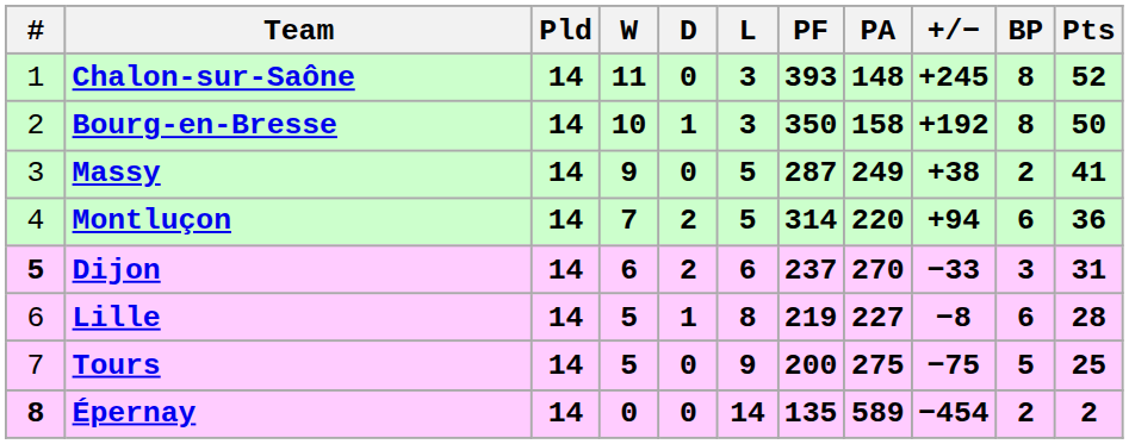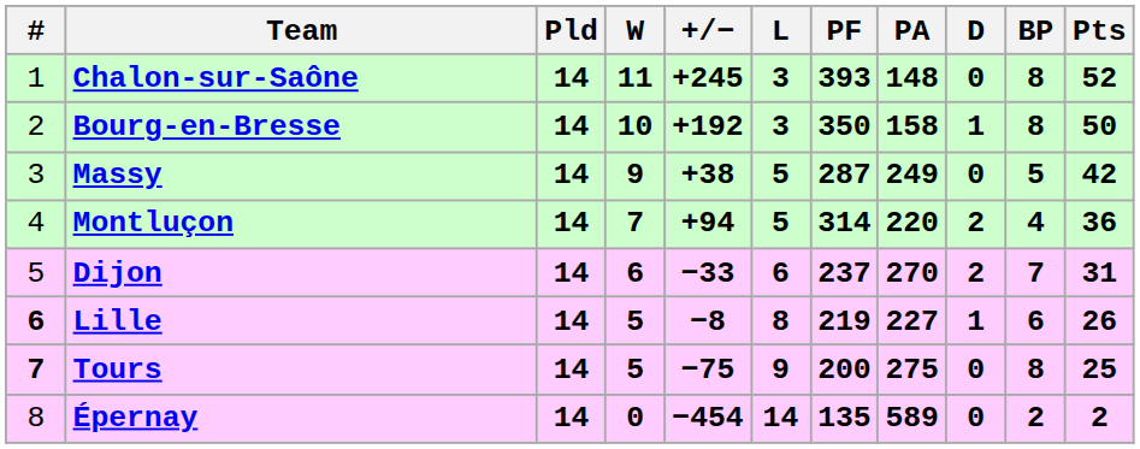columns swapped: D <-> +/−
Massy | BP: 2 -> 5
Massy | Pts: 41 -> 42
Montluçon | BP: 6 -> 4
Dijon | #: bold -> normal
Dijon | BP: 3 -> 7
Lille | #: normal -> bold
Lille | Pts: 28 -> 26
Tours | #: normal -> bold
Tours | BP: 5 -> 8
Épernay | #: bold -> normal
